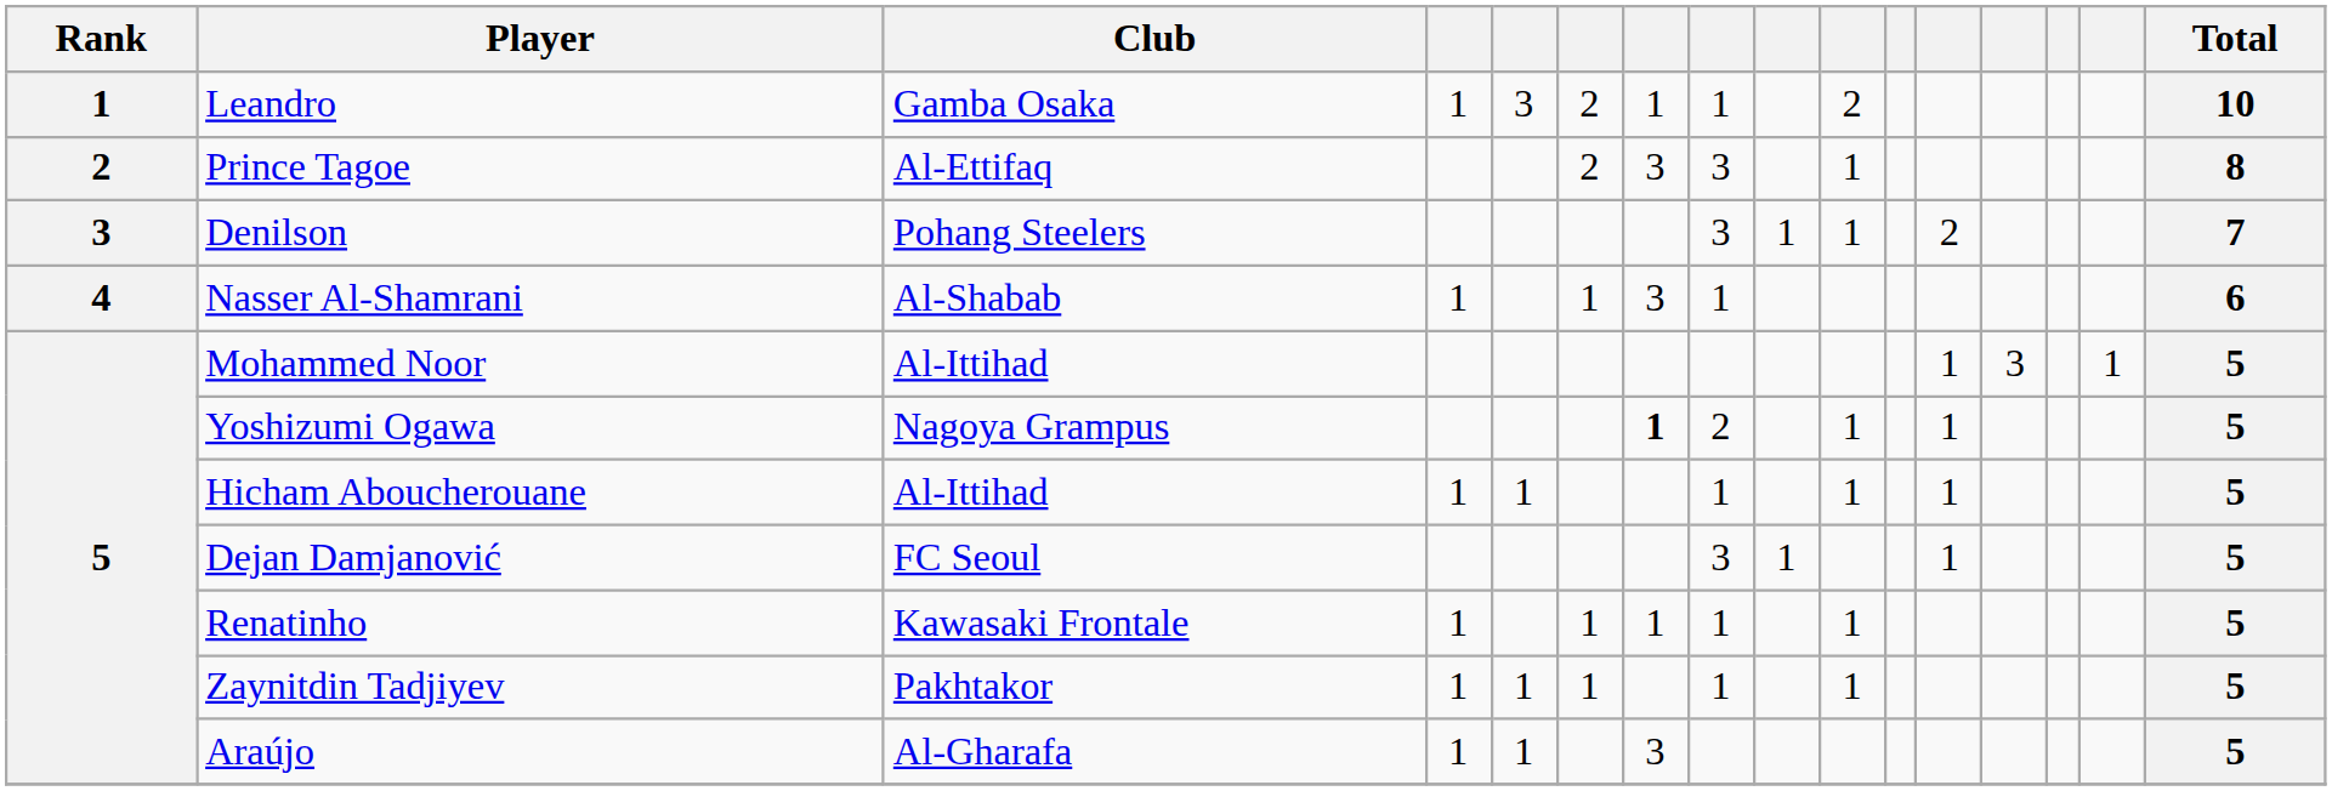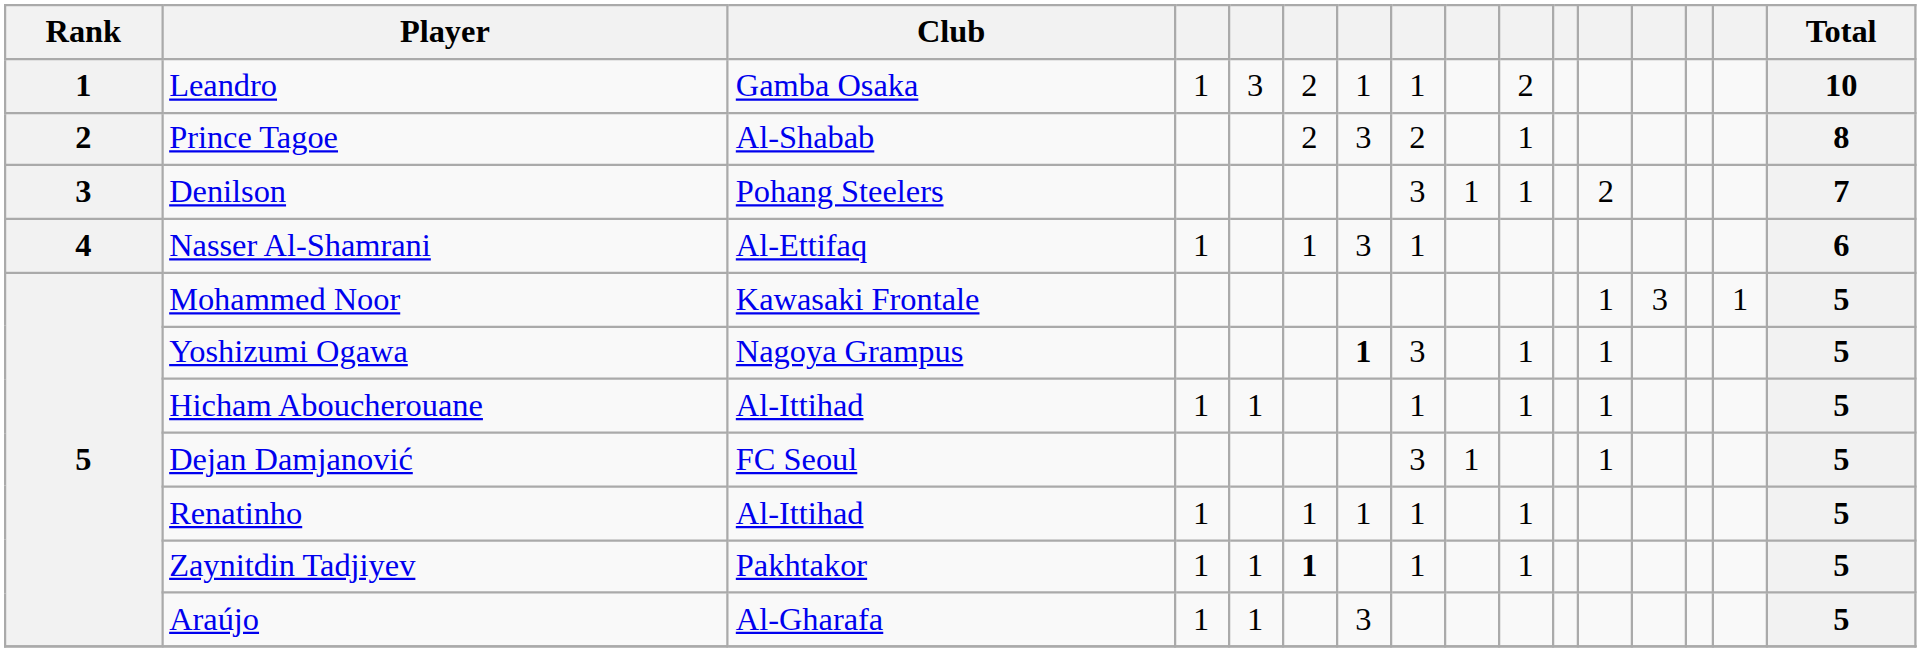Prince Tagoe | Club: Al-Ettifaq -> Al-Shabab
Prince Tagoe | column 8: 3 -> 2
Nasser Al-Shamrani | Club: Al-Shabab -> Al-Ettifaq
Mohammed Noor | Club: Al-Ittihad -> Kawasaki Frontale
Yoshizumi Ogawa | column 8: 2 -> 3
Renatinho | Club: Kawasaki Frontale -> Al-Ittihad
Zaynitdin Tadjiyev | column 6: normal -> bold
